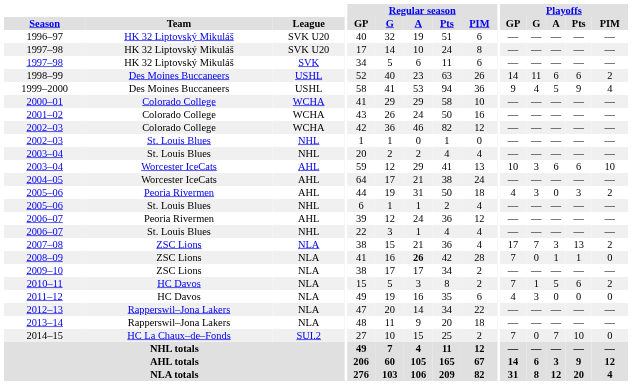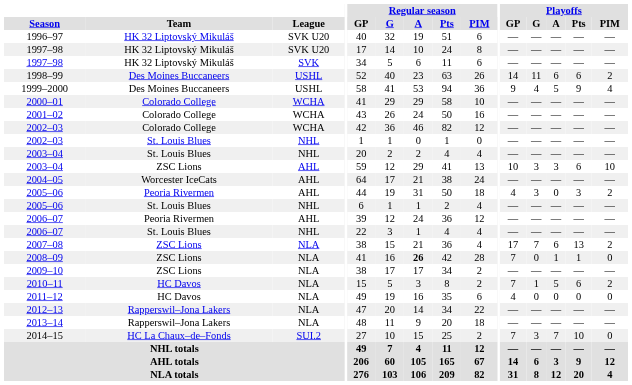2003–04 / AHL | Team: Worcester IceCats -> ZSC Lions
2003–04 / AHL | Playoffs / A: 6 -> 3
2007–08 | Playoffs / A: 3 -> 6
2011–12 | Playoffs / G: 3 -> 0
2014–15 | Playoffs / G: 0 -> 3
